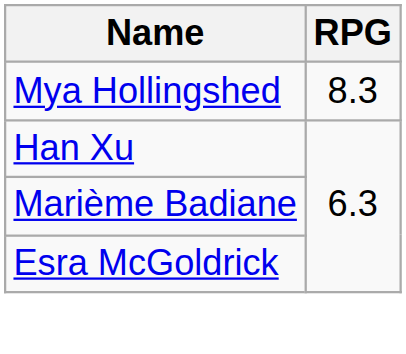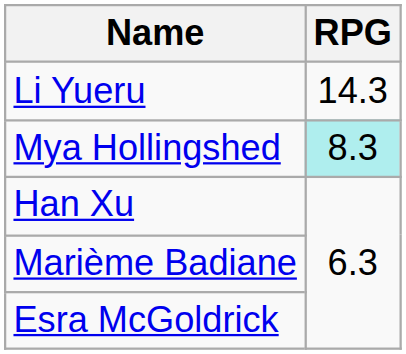+ row: Li Yueru | 14.3
Mya Hollingshed | RPG: no background -> paleturquoise background
